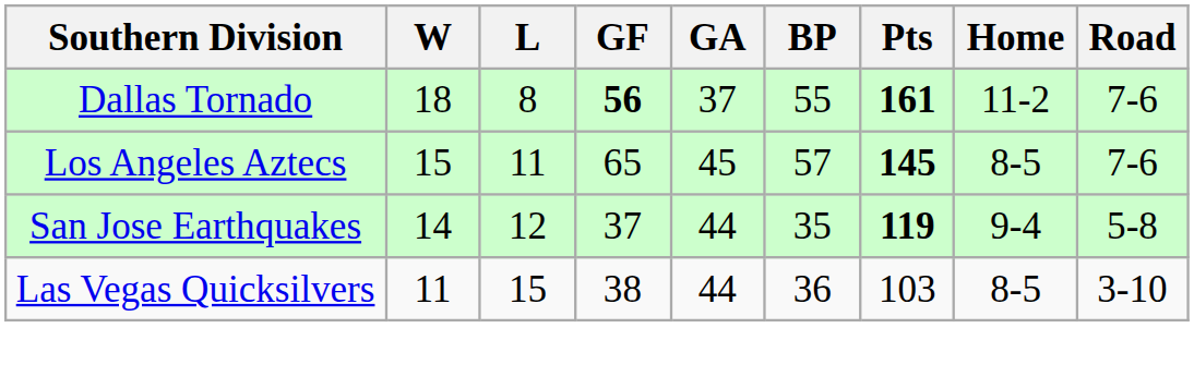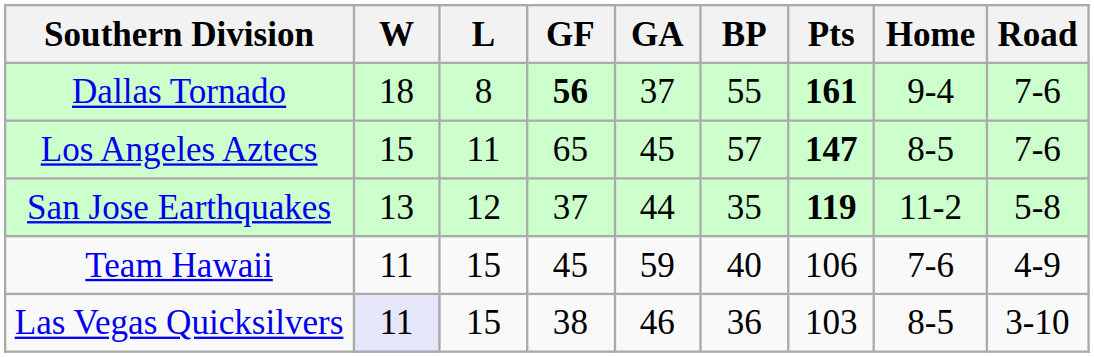Dallas Tornado | Home: 11-2 -> 9-4
Los Angeles Aztecs | Pts: 145 -> 147
San Jose Earthquakes | W: 14 -> 13
San Jose Earthquakes | Home: 9-4 -> 11-2
+ row: Team Hawaii | 11 | 15 | 45 | 59 | 40 | 106 | 7-6 | 4-9
Las Vegas Quicksilvers | W: no background -> lavender background
Las Vegas Quicksilvers | GA: 44 -> 46
